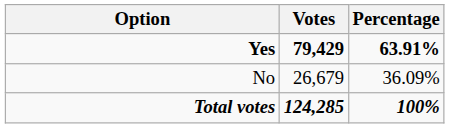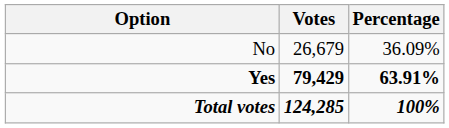rows swapped: Yes <-> No
